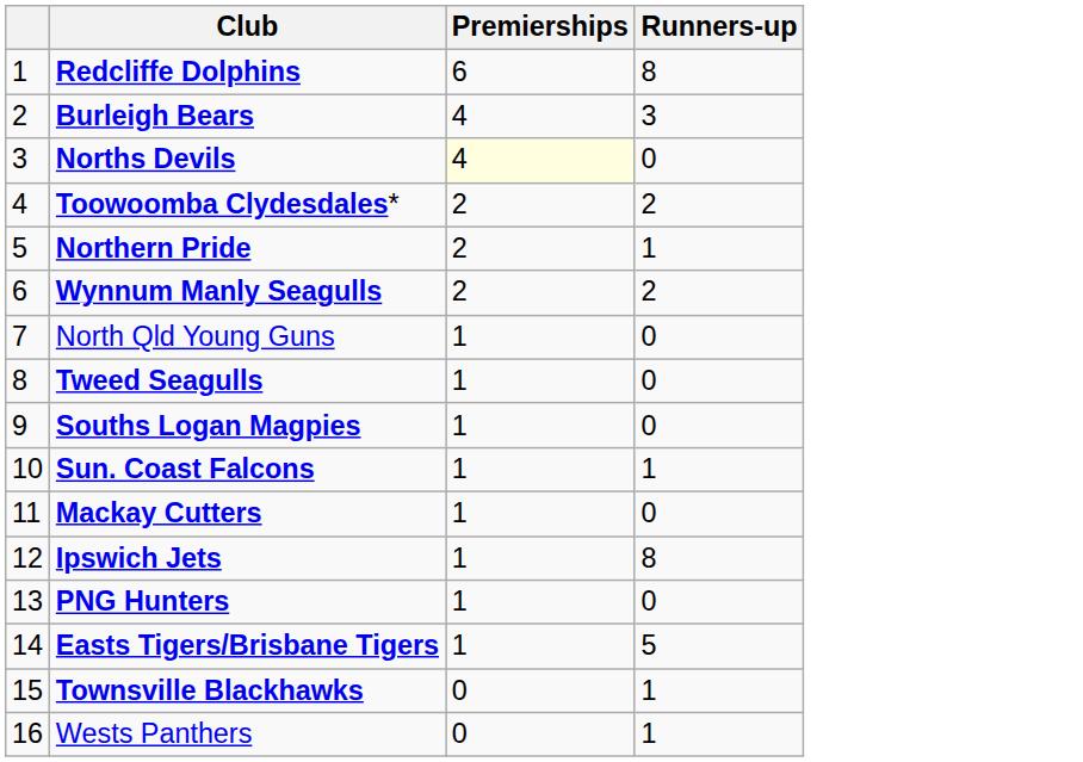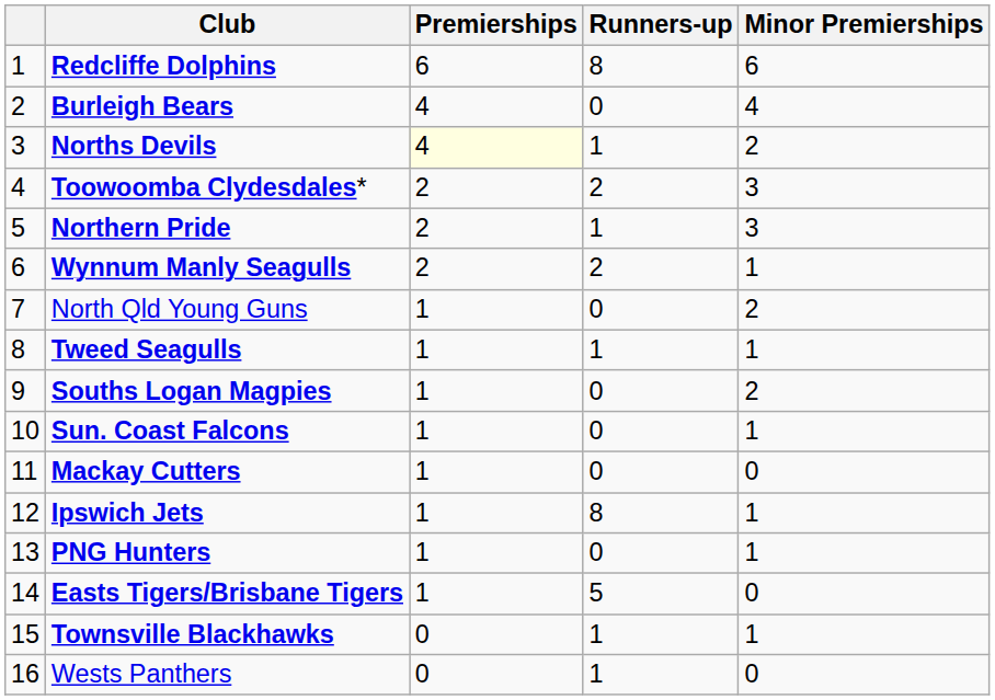+ column: Minor Premierships | 6 | 4 | 2 | 3 | 3 | 1 | 2 | 1 | 2 | 1 | 0 | 1 | 1 | 0 | 1 | 0
Burleigh Bears | Runners-up: 3 -> 0
Norths Devils | Runners-up: 0 -> 1
Tweed Seagulls | Runners-up: 0 -> 1
Sun. Coast Falcons | Runners-up: 1 -> 0
